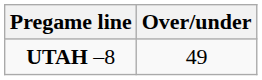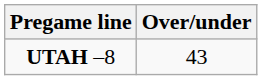UTAH –8 | Over/under: 49 -> 43
